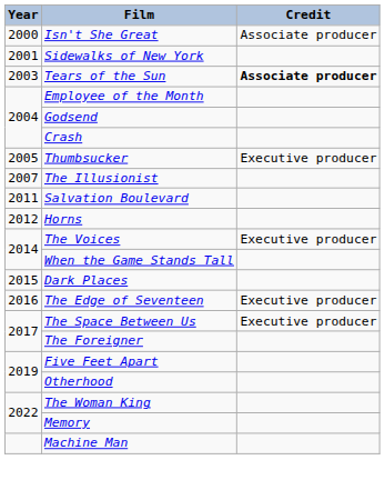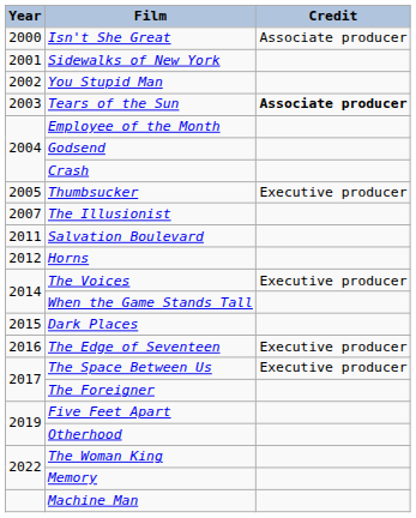+ row: 2002 | You Stupid Man
